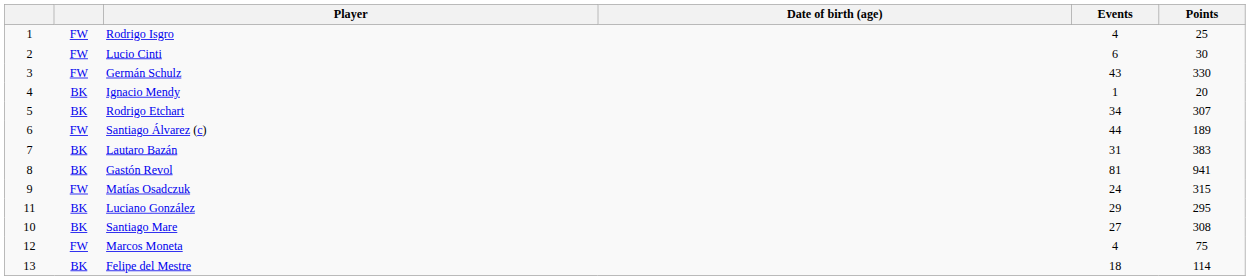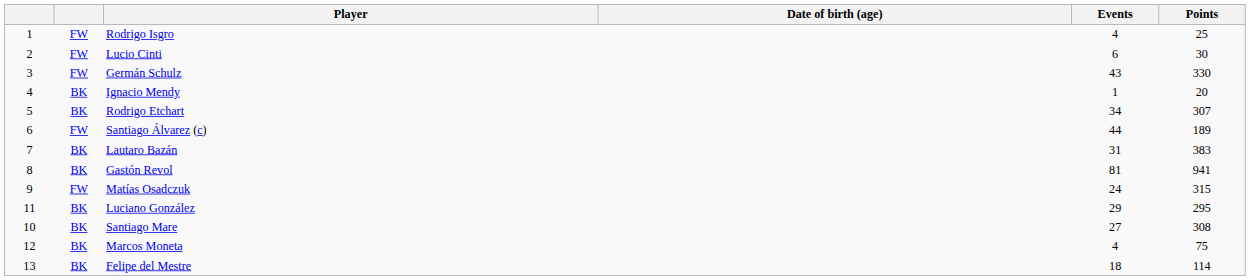Marcos Moneta | column 2: FW -> BK
